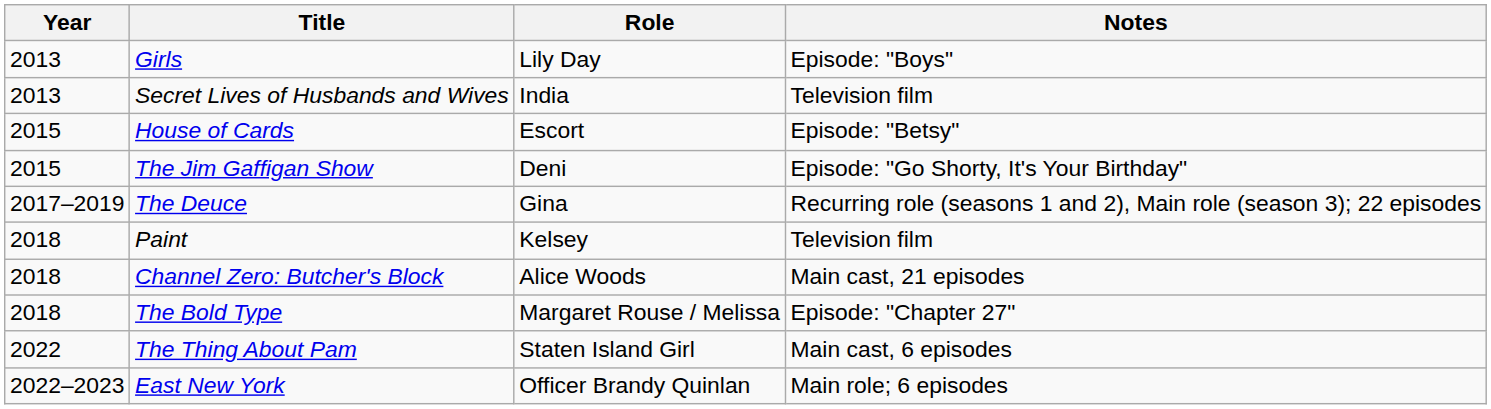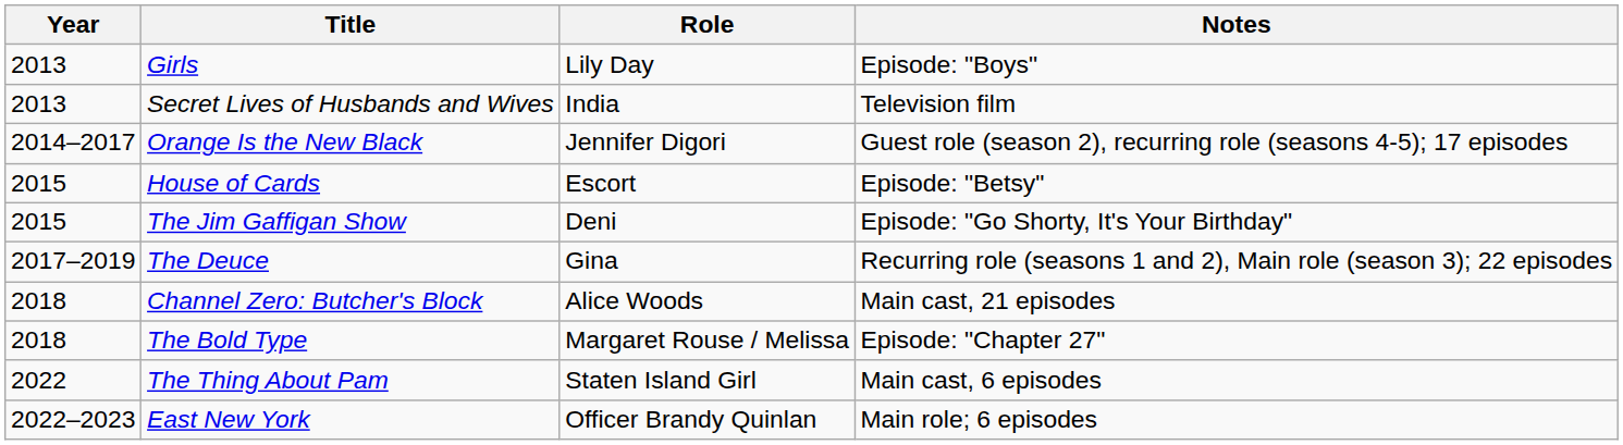+ row: 2014–2017 | Orange Is the New Black | Jennifer Digori | Guest role (season 2), recurring role (seasons 4-5); 17 episodes
- row: 2018 | Paint | Kelsey | Television film
